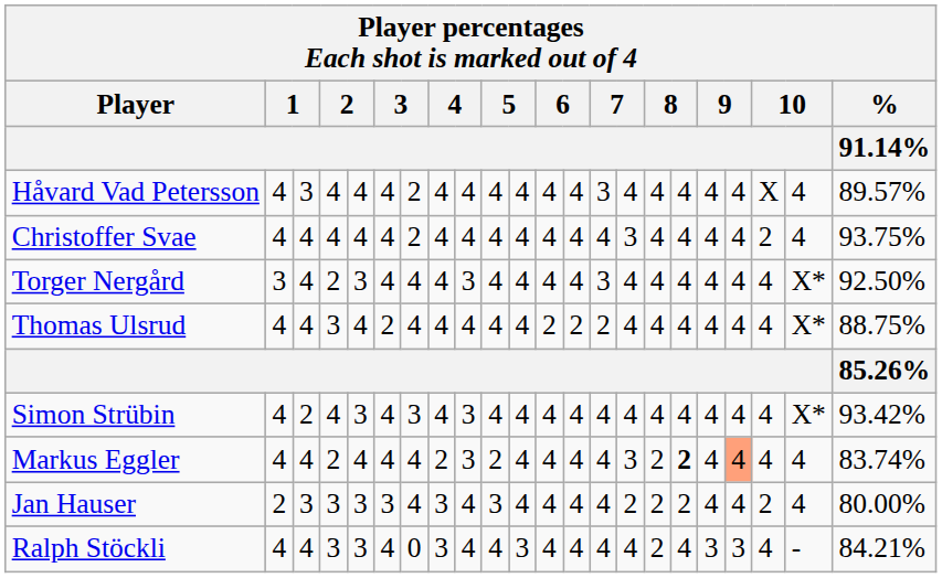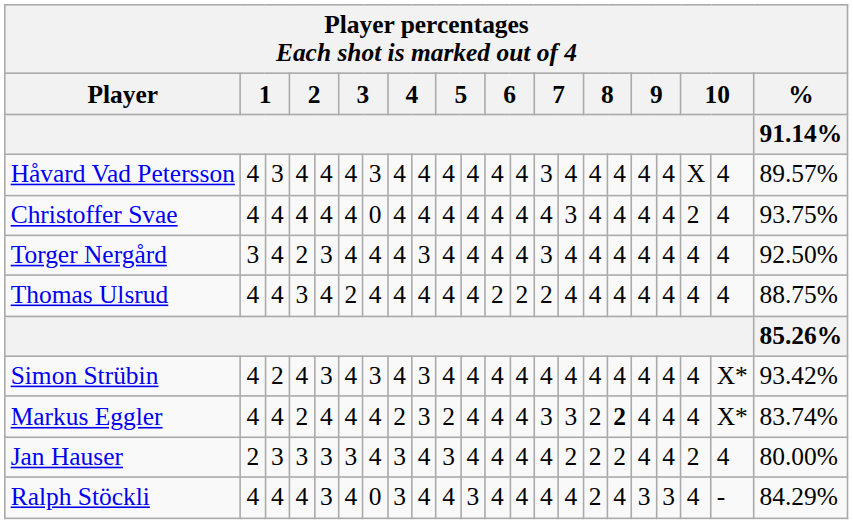Håvard Vad Petersson | column 7: 2 -> 3
Christoffer Svae | column 7: 2 -> 0
Torger Nergård | column 21: X* -> 4
Thomas Ulsrud | column 21: X* -> 4
Markus Eggler | column 14: 4 -> 3
Markus Eggler | column 19: lightsalmon background -> no background
Markus Eggler | column 21: 4 -> X*
Ralph Stöckli | column 4: 3 -> 4
Ralph Stöckli | % / 91.14%: 84.21% -> 84.29%
